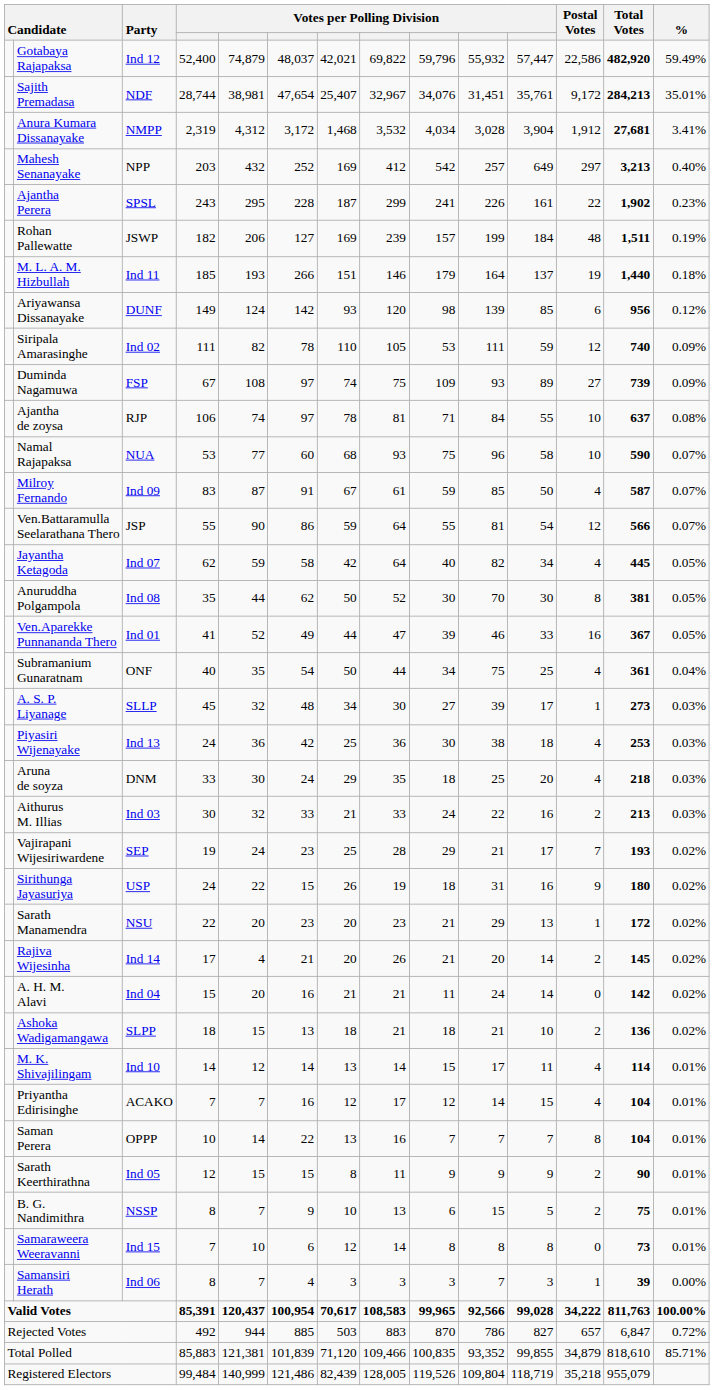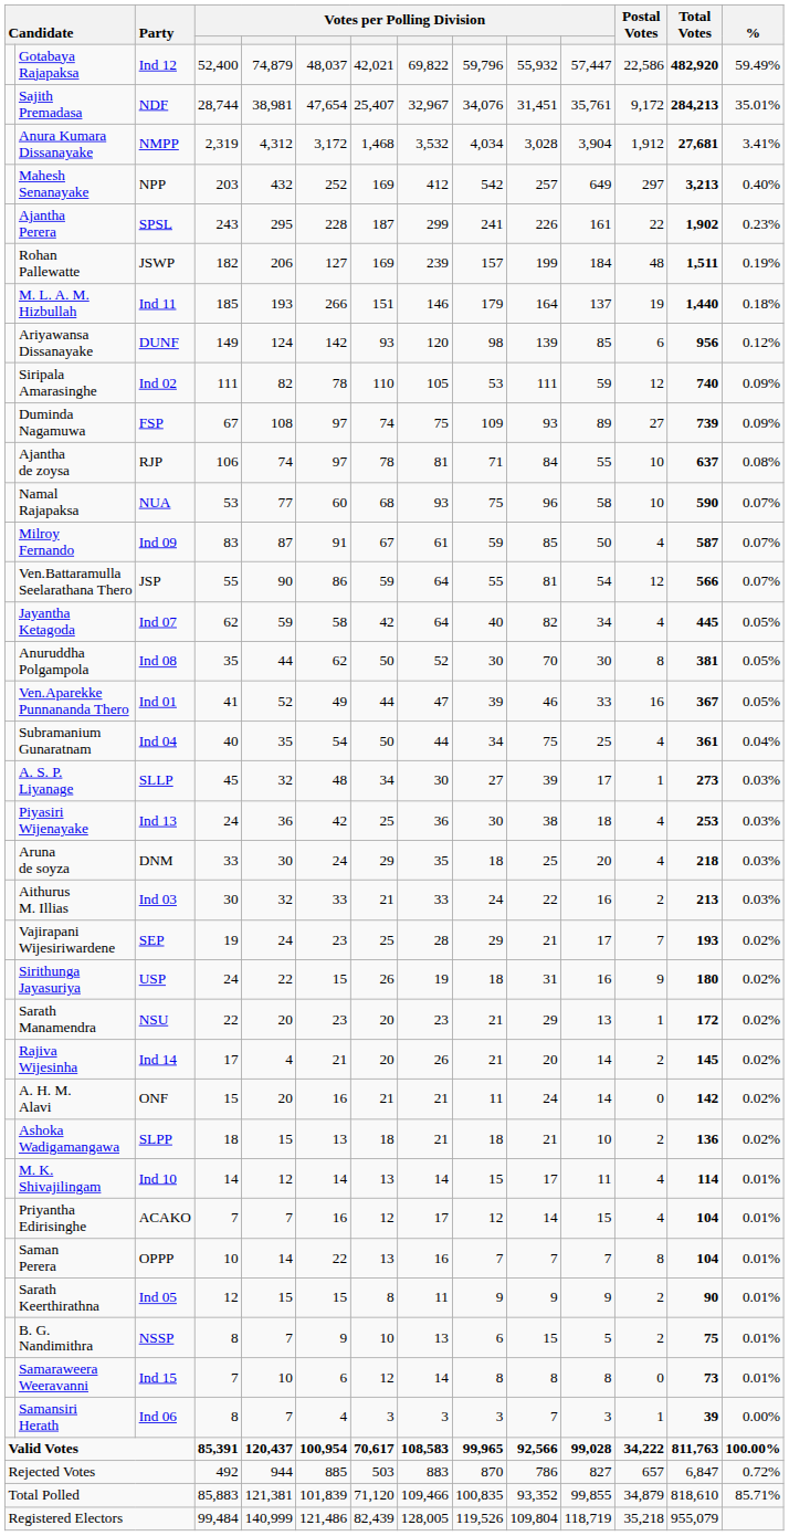Subramanium Gunaratnam | Party: ONF -> Ind 04
A. H. M. Alavi | Party: Ind 04 -> ONF
